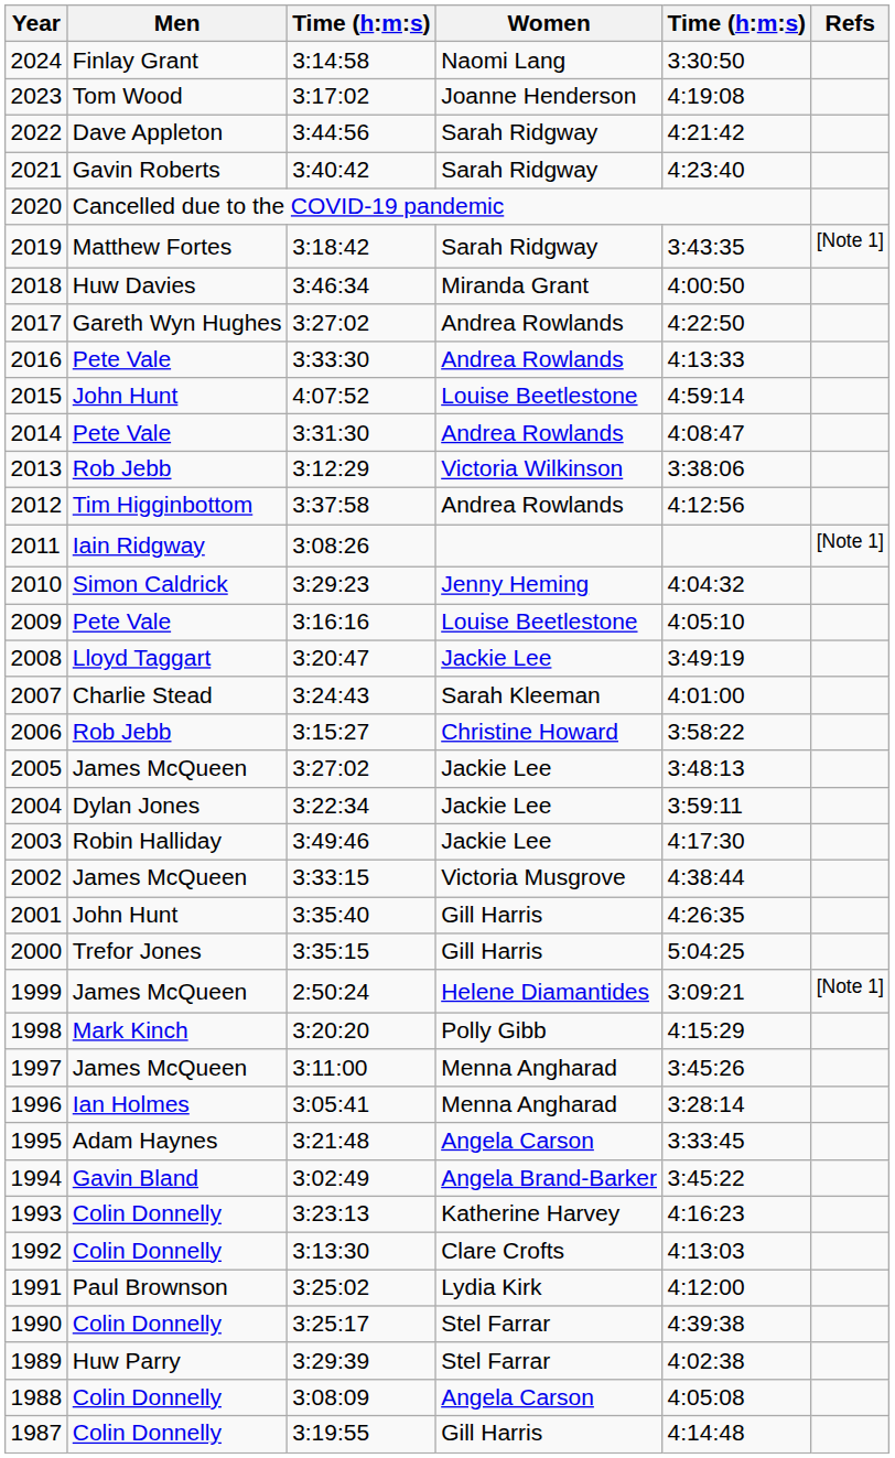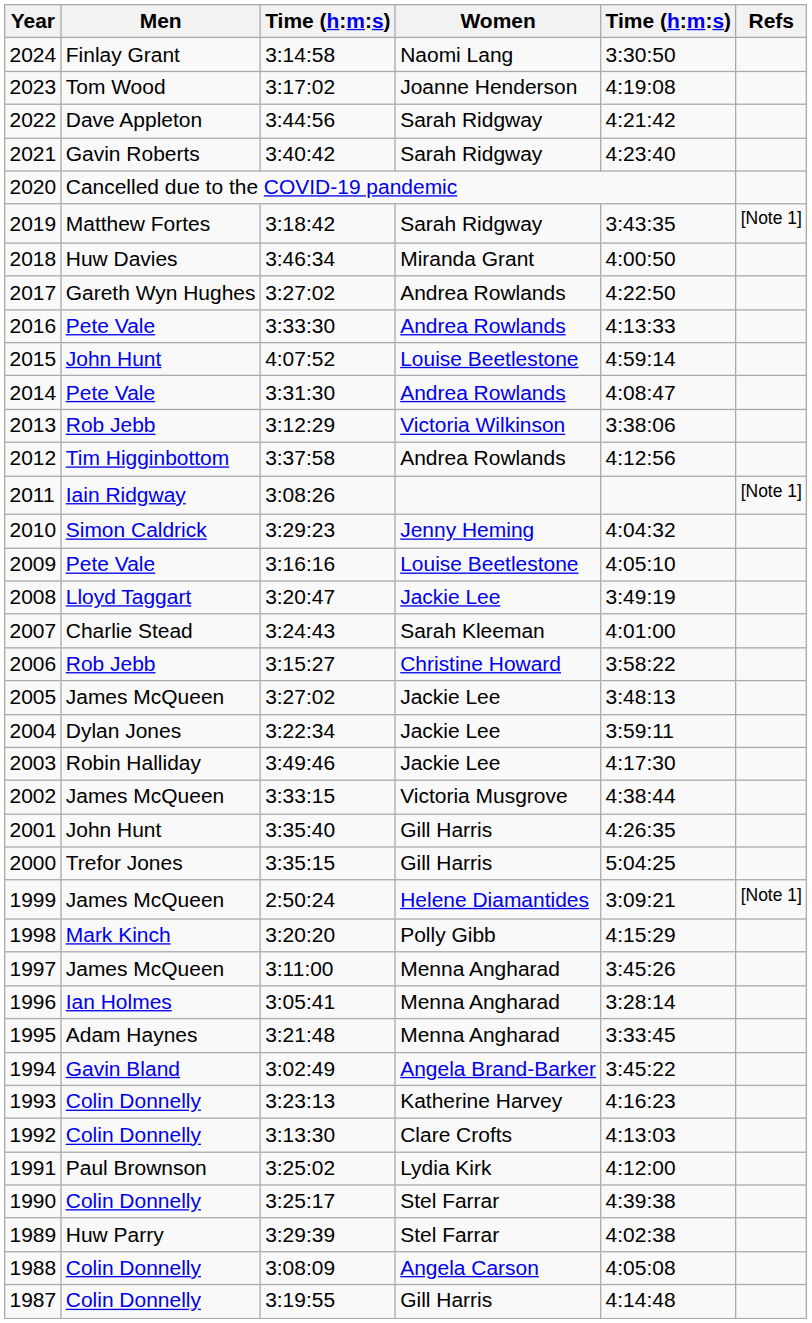1995 | Women: Angela Carson -> Menna Angharad
